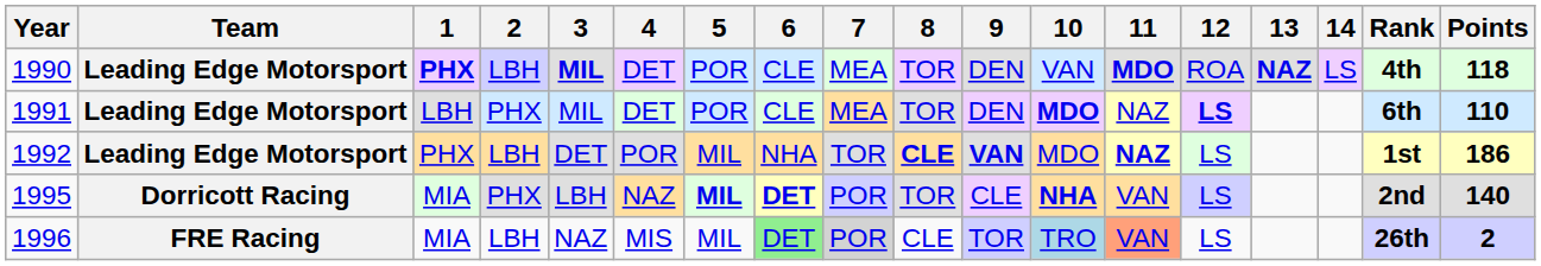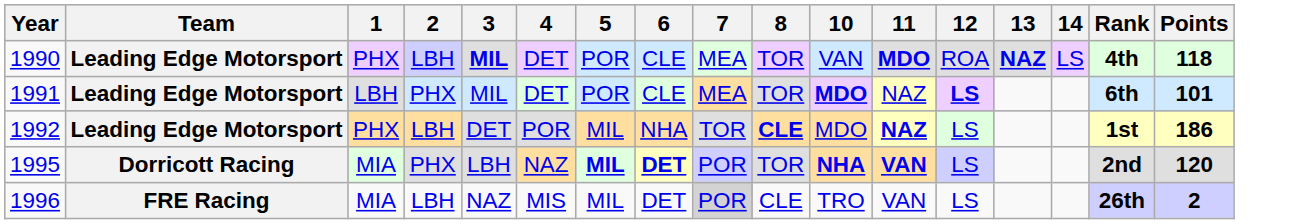- column: 9 | DEN | DEN | VAN | CLE | TOR
1990 | 1: bold -> normal
1991 | Points: 110 -> 101
1995 | 11: normal -> bold
1995 | Points: 140 -> 120
1996 | 6: lightgreen background -> no background
1996 | 10: lightblue background -> no background
1996 | 11: lightsalmon background -> no background
